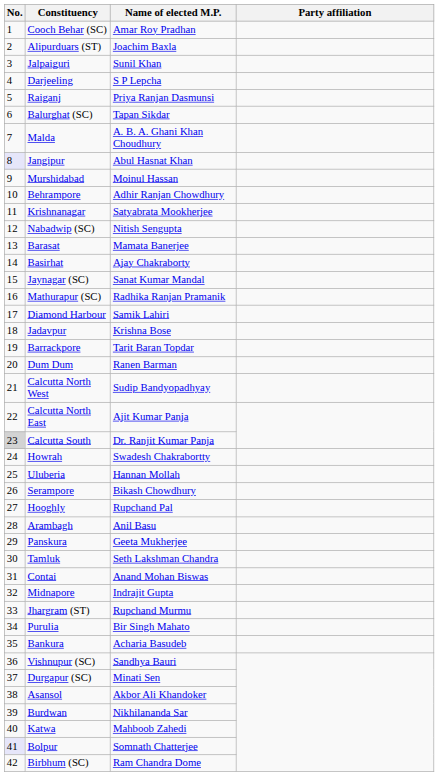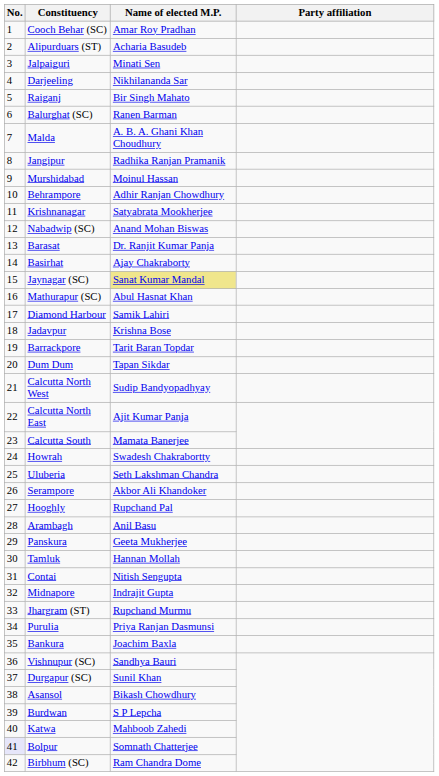Alipurduars (ST) | Name of elected M.P.: Joachim Baxla -> Acharia Basudeb
Jalpaiguri | Name of elected M.P.: Sunil Khan -> Minati Sen
Darjeeling | Name of elected M.P.: S P Lepcha -> Nikhilananda Sar
Raiganj | Name of elected M.P.: Priya Ranjan Dasmunsi -> Bir Singh Mahato
Balurghat (SC) | Name of elected M.P.: Tapan Sikdar -> Ranen Barman
Jangipur | No.: lavender background -> no background
Jangipur | Name of elected M.P.: Abul Hasnat Khan -> Radhika Ranjan Pramanik
Nabadwip (SC) | Name of elected M.P.: Nitish Sengupta -> Anand Mohan Biswas
Barasat | Name of elected M.P.: Mamata Banerjee -> Dr. Ranjit Kumar Panja
Jaynagar (SC) | Name of elected M.P.: no background -> khaki background
Mathurapur (SC) | Name of elected M.P.: Radhika Ranjan Pramanik -> Abul Hasnat Khan
Dum Dum | Name of elected M.P.: Ranen Barman -> Tapan Sikdar
Calcutta South | No.: lightgrey background -> no background
Calcutta South | Name of elected M.P.: Dr. Ranjit Kumar Panja -> Mamata Banerjee
Uluberia | Name of elected M.P.: Hannan Mollah -> Seth Lakshman Chandra
Serampore | Name of elected M.P.: Bikash Chowdhury -> Akbor Ali Khandoker
Tamluk | Name of elected M.P.: Seth Lakshman Chandra -> Hannan Mollah
Contai | Name of elected M.P.: Anand Mohan Biswas -> Nitish Sengupta
Purulia | Name of elected M.P.: Bir Singh Mahato -> Priya Ranjan Dasmunsi
Bankura | Name of elected M.P.: Acharia Basudeb -> Joachim Baxla
Durgapur (SC) | Name of elected M.P.: Minati Sen -> Sunil Khan
Asansol | Name of elected M.P.: Akbor Ali Khandoker -> Bikash Chowdhury
Burdwan | Name of elected M.P.: Nikhilananda Sar -> S P Lepcha
